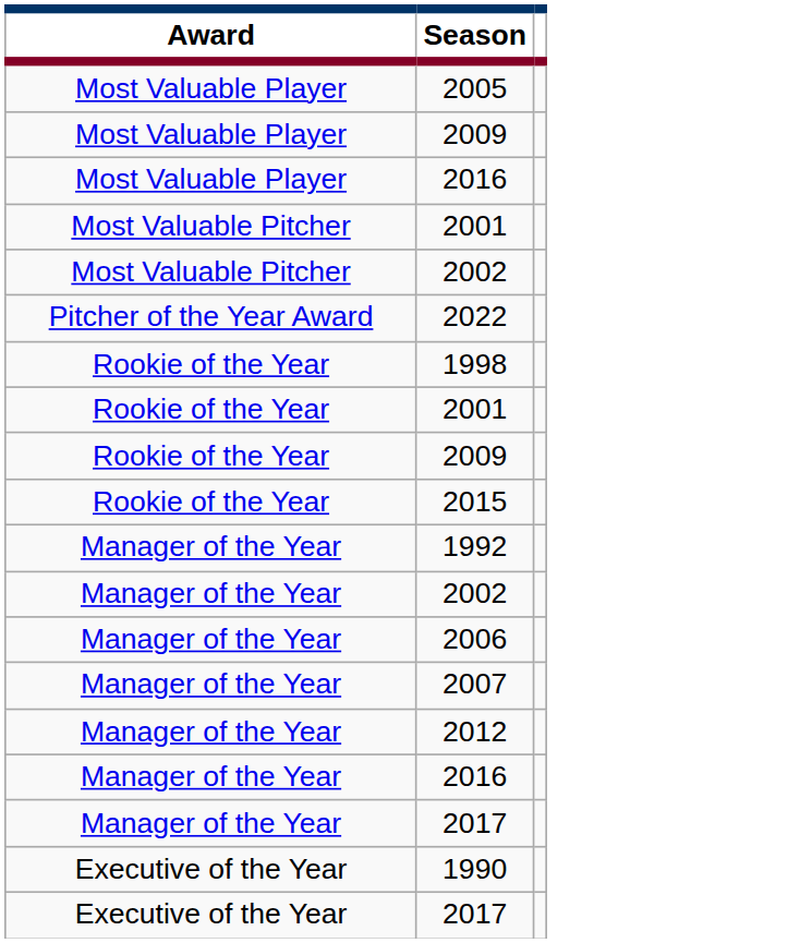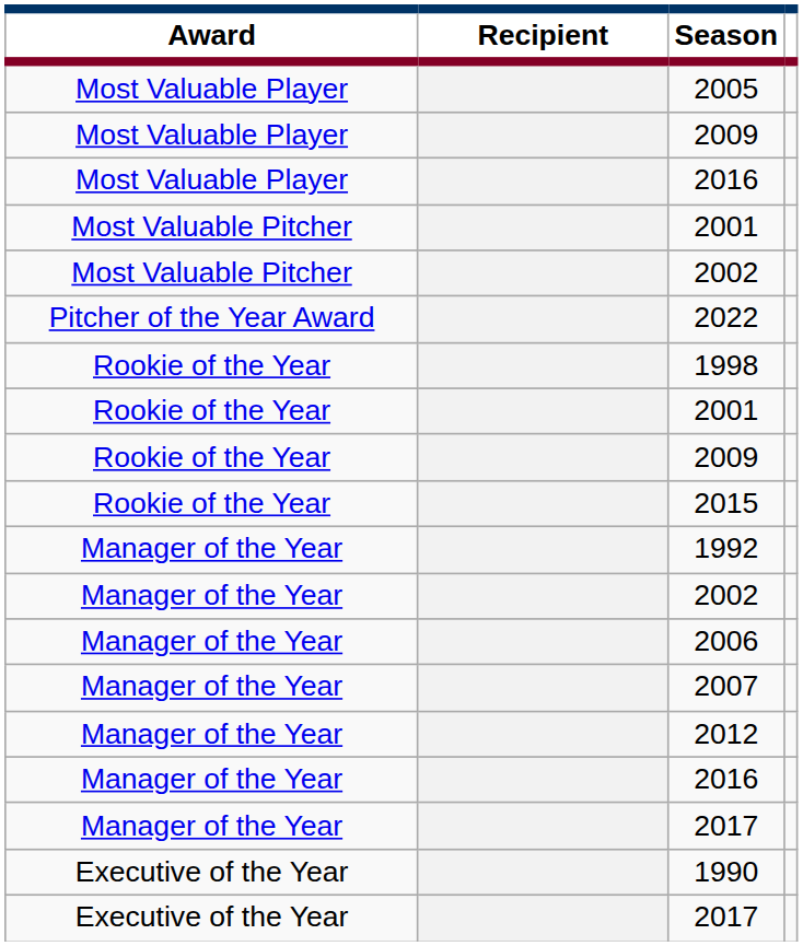+ column: Recipient
